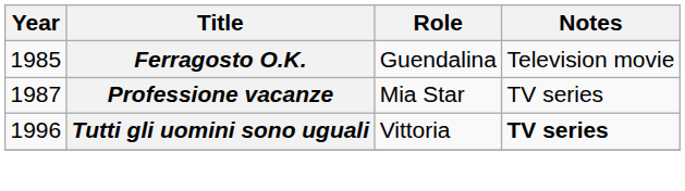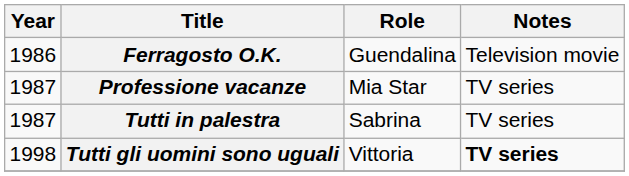Ferragosto O.K. | Year: 1985 -> 1986
+ row: 1987 | Tutti in palestra | Sabrina | TV series
Tutti gli uomini sono uguali | Year: 1996 -> 1998
